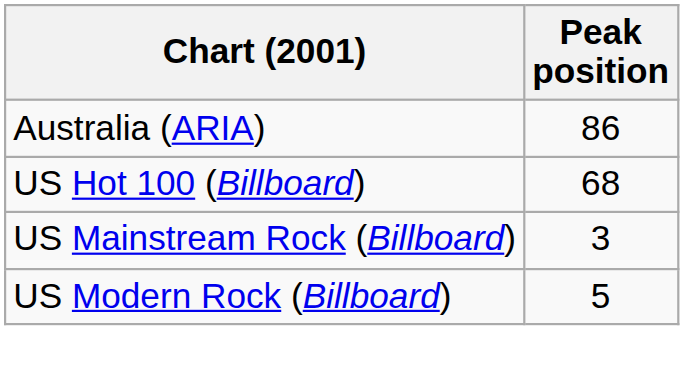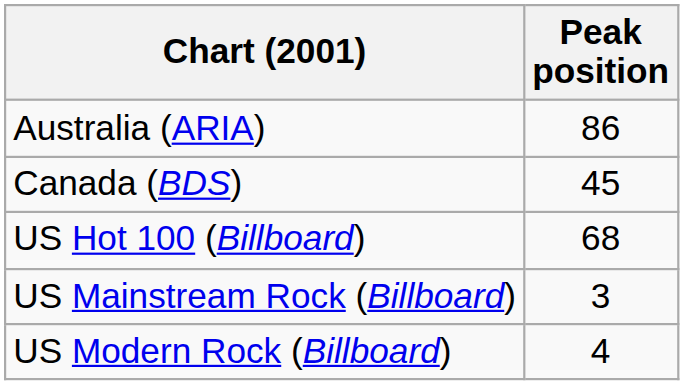+ row: Canada (BDS) | 45
US Modern Rock (Billboard) | Peak position: 5 -> 4
